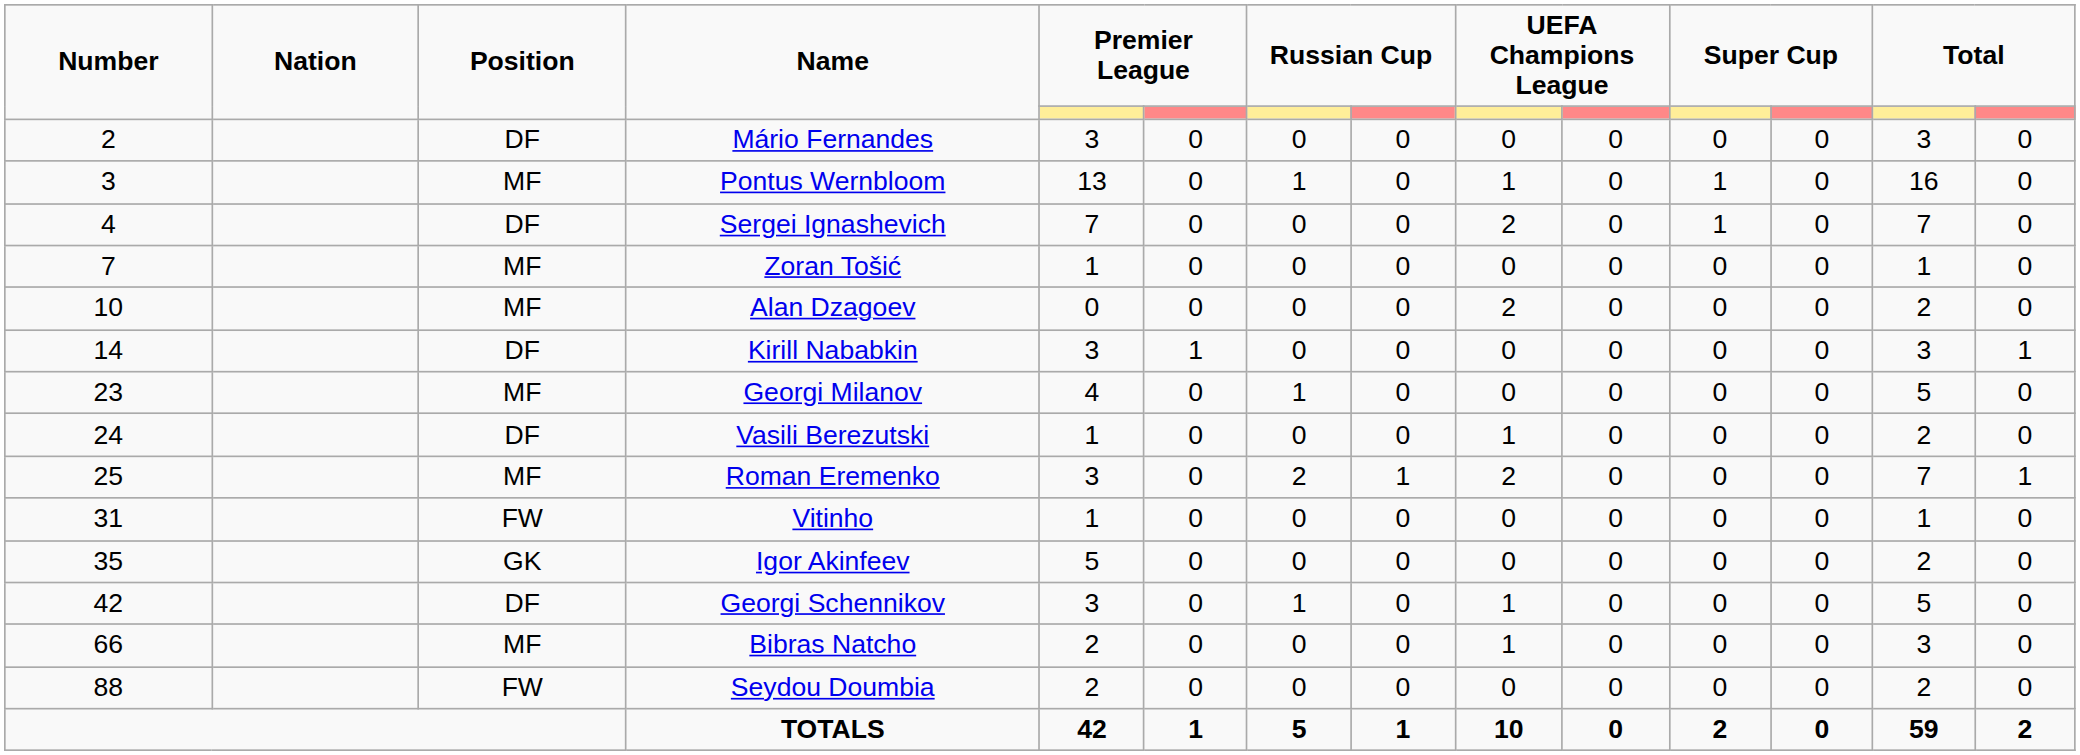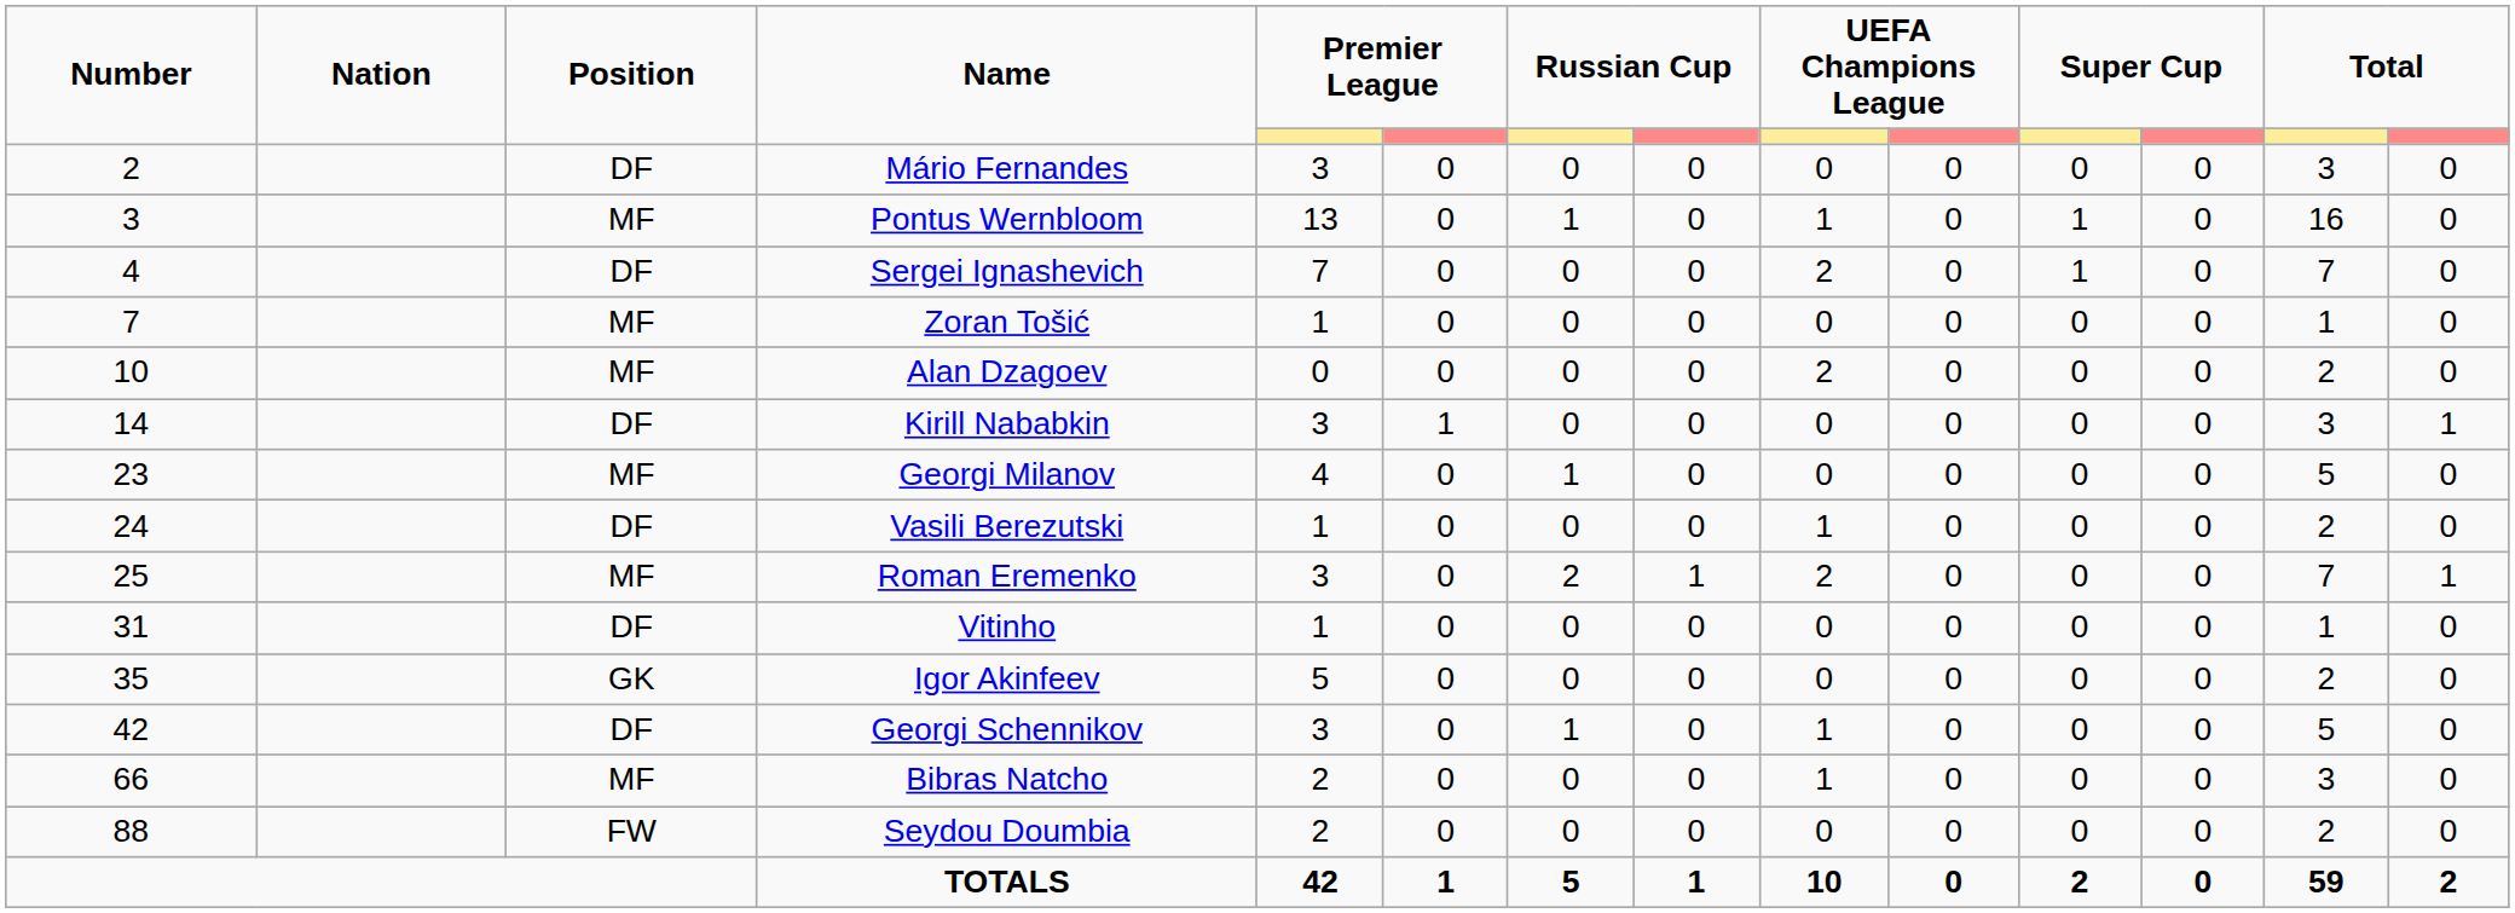Vitinho | Position: FW -> DF
